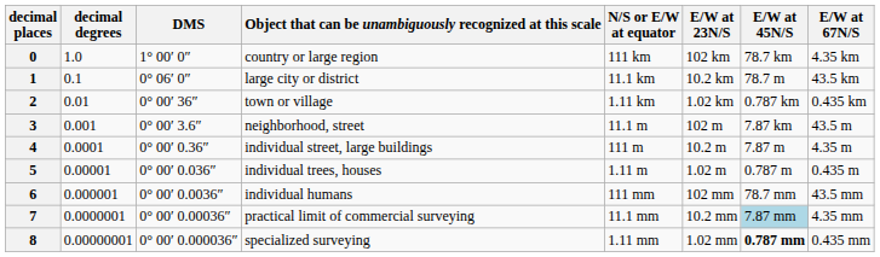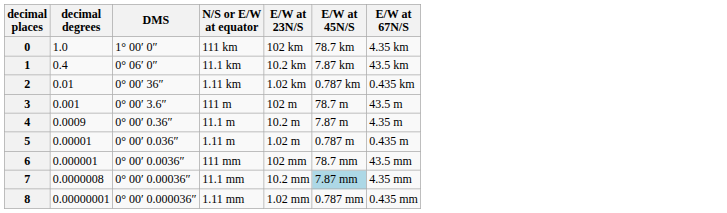- column: Object that can be unambiguously recognized at this scale | country or large region | large city or district | town or village | neighborhood, street | individual street, large buildings | individual trees, houses | individual humans | practical limit of commercial surveying | specialized surveying
1 | decimal degrees: 0.1 -> 0.4
1 | E/W at 45N/S: 78.7 m -> 7.87 km
3 | N/S or E/W at equator: 11.1 m -> 111 m
3 | E/W at 45N/S: 7.87 km -> 78.7 m
4 | decimal degrees: 0.0001 -> 0.0009
4 | N/S or E/W at equator: 111 m -> 11.1 m
7 | decimal degrees: 0.0000001 -> 0.0000008
8 | E/W at 45N/S: bold -> normal
